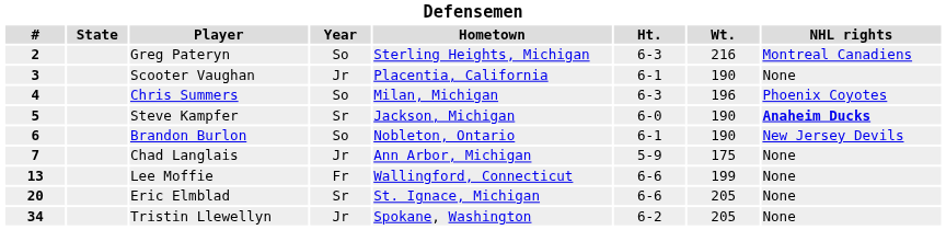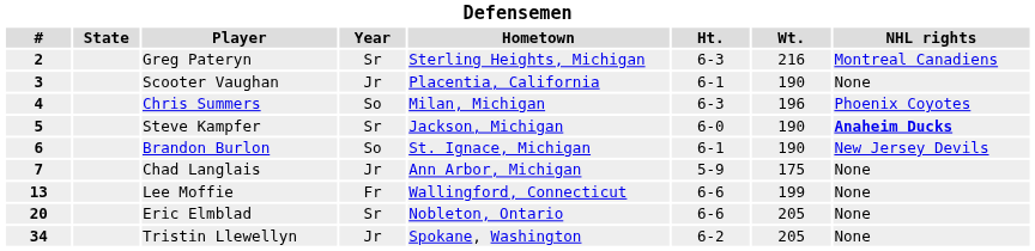Greg Pateryn | Year: So -> Sr
Brandon Burlon | Hometown: Nobleton, Ontario -> St. Ignace, Michigan
Eric Elmblad | Hometown: St. Ignace, Michigan -> Nobleton, Ontario
